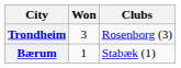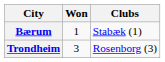rows swapped: Trondheim <-> Bærum
